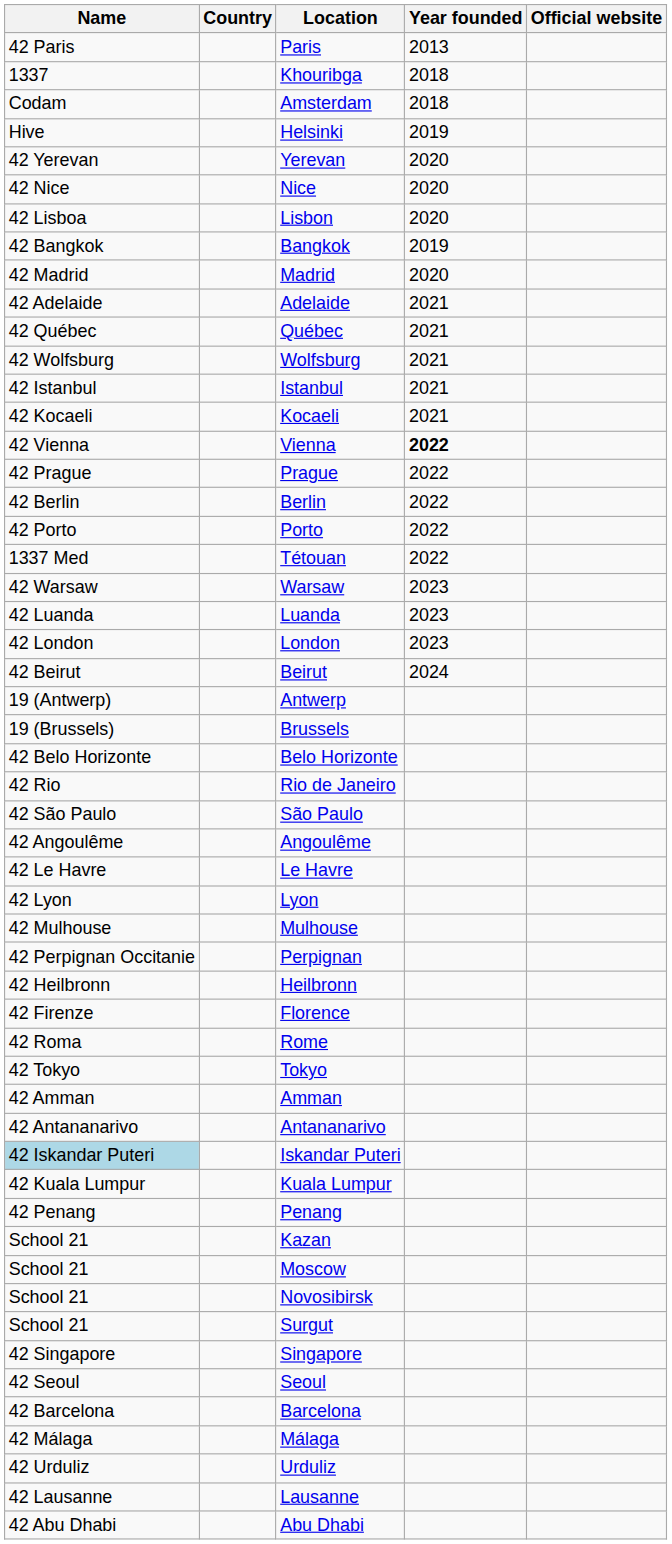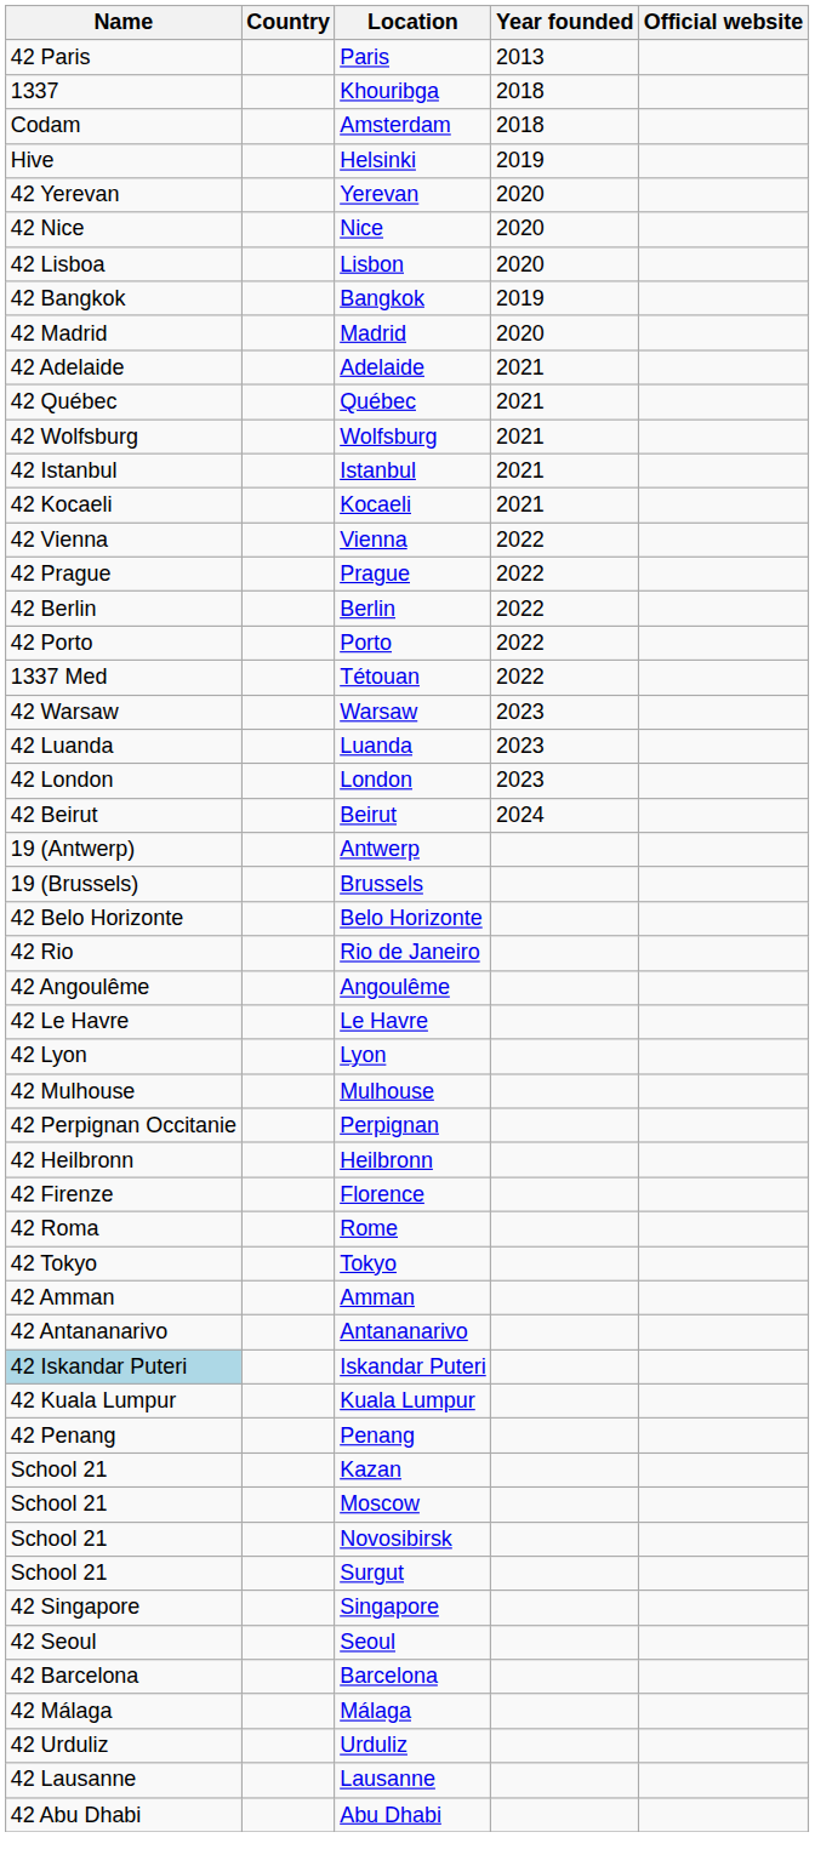Vienna | Year founded: bold -> normal
- row: 42 São Paulo | São Paulo
